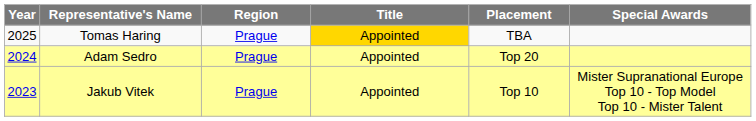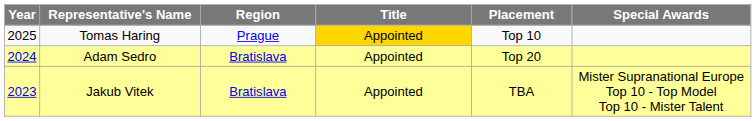Tomas Haring | Placement: TBA -> Top 10
Adam Sedro | Region: Prague -> Bratislava
Jakub Vitek | Region: Prague -> Bratislava
Jakub Vitek | Placement: Top 10 -> TBA
